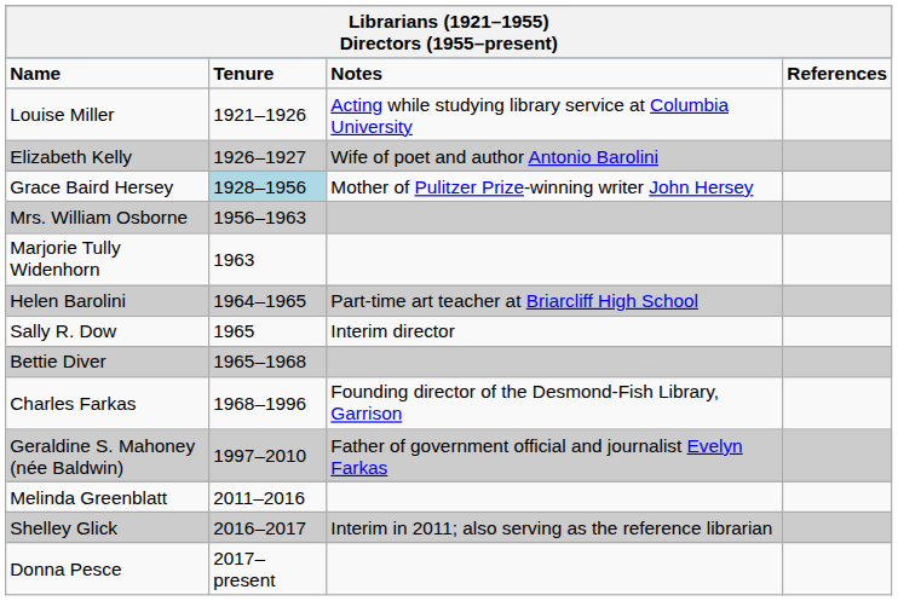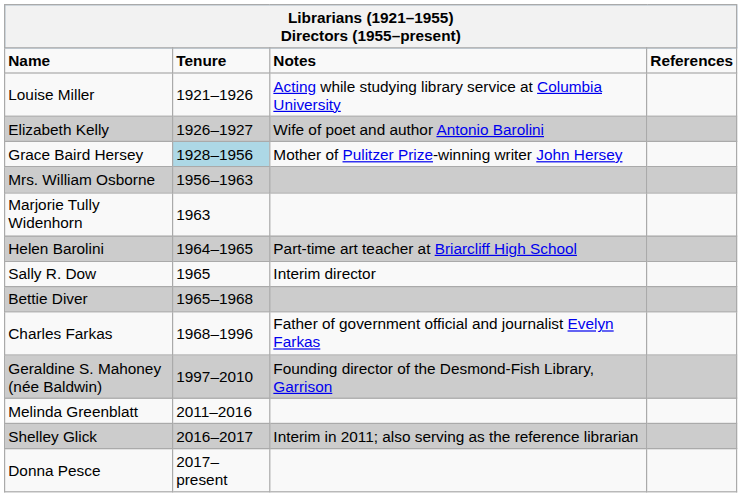Charles Farkas | column 3: Founding director of the Desmond-Fish Library, Garrison -> Father of government official and journalist Evelyn Farkas
Geraldine S. Mahoney (née Baldwin) | column 3: Father of government official and journalist Evelyn Farkas -> Founding director of the Desmond-Fish Library, Garrison
